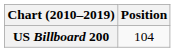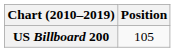US Billboard 200 | Position: 104 -> 105
